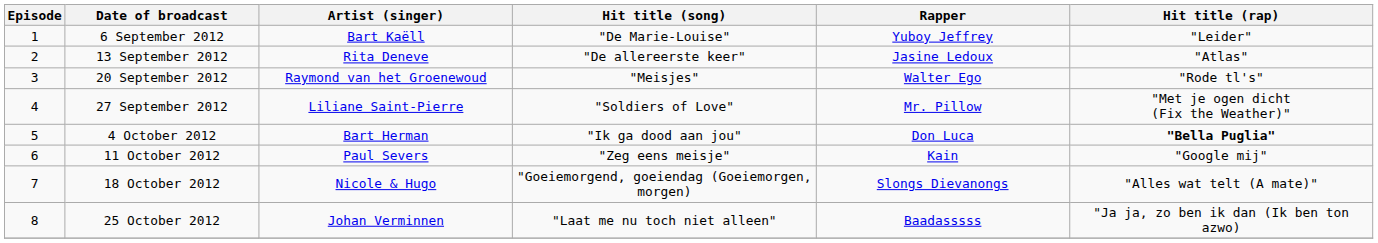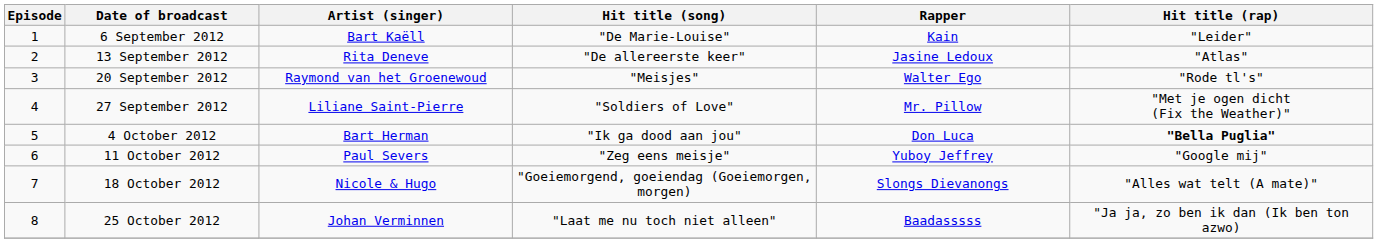6 September 2012 | Rapper: Yuboy Jeffrey -> Kain
11 October 2012 | Rapper: Kain -> Yuboy Jeffrey
